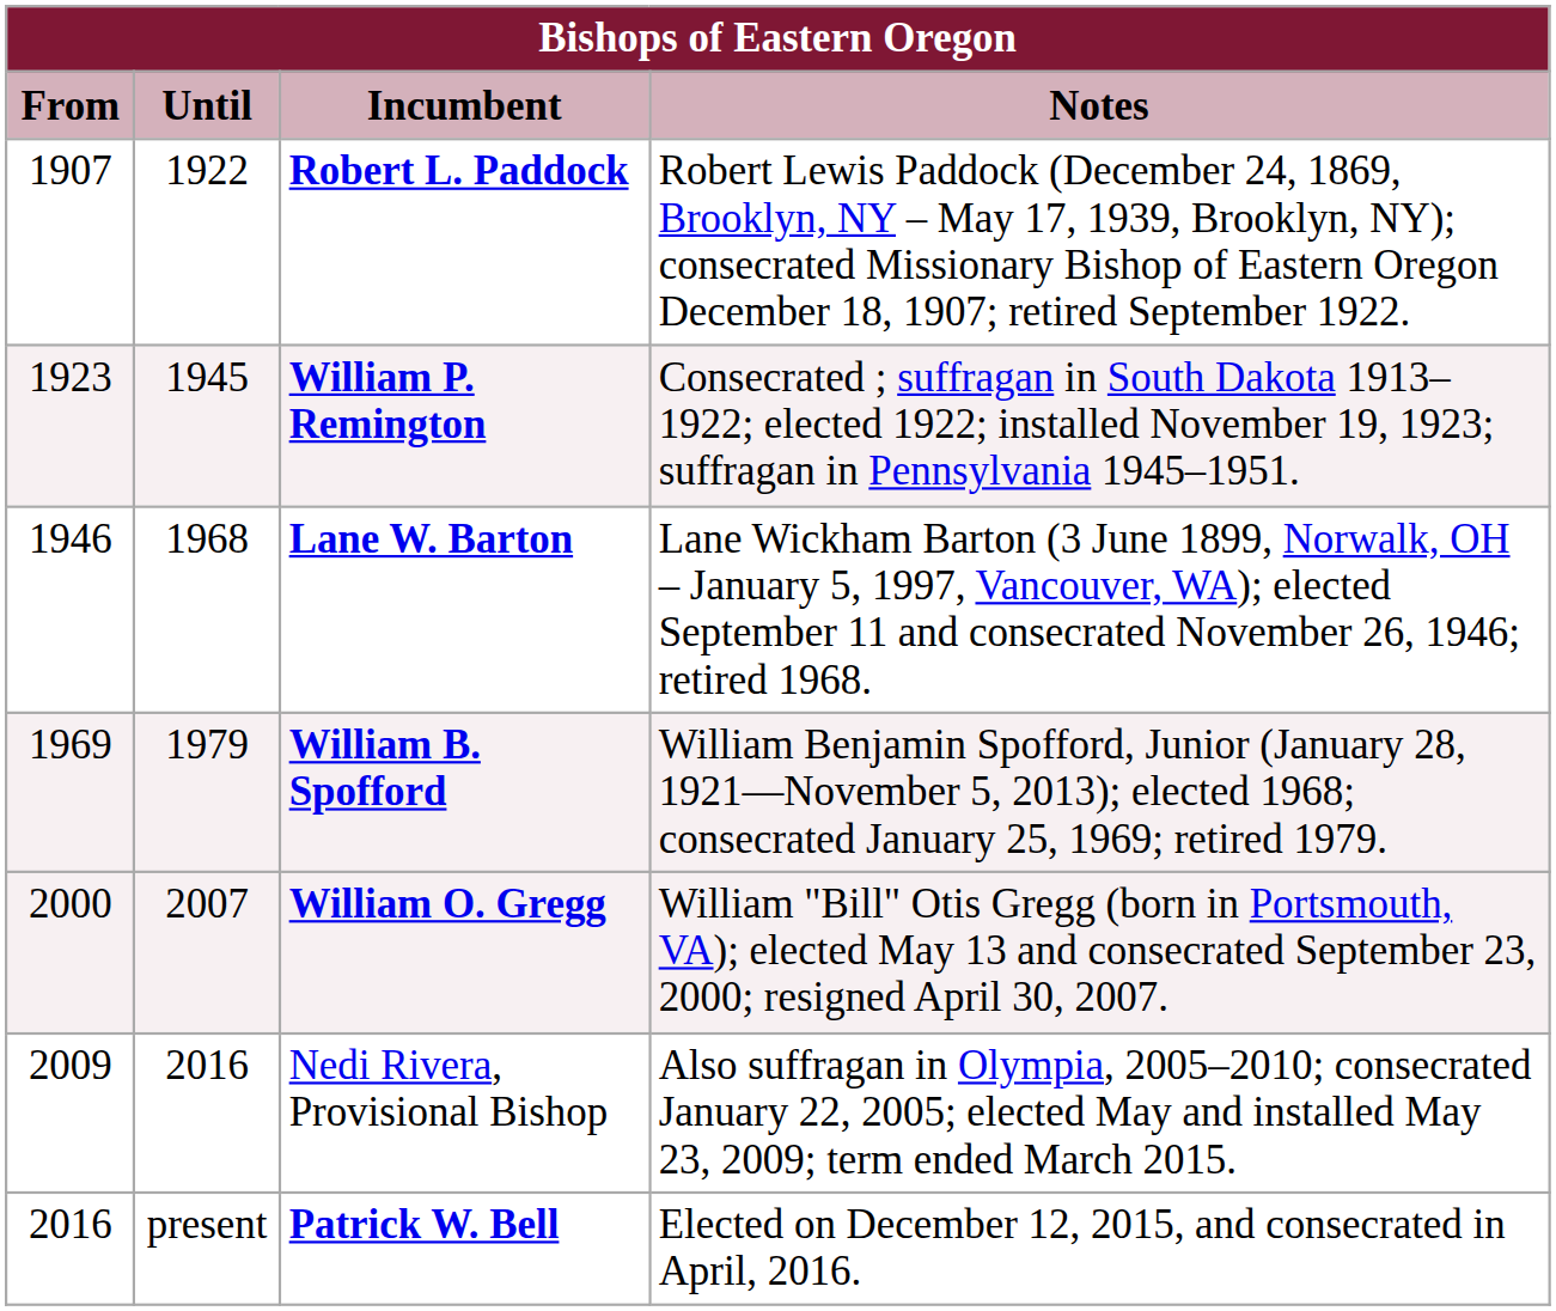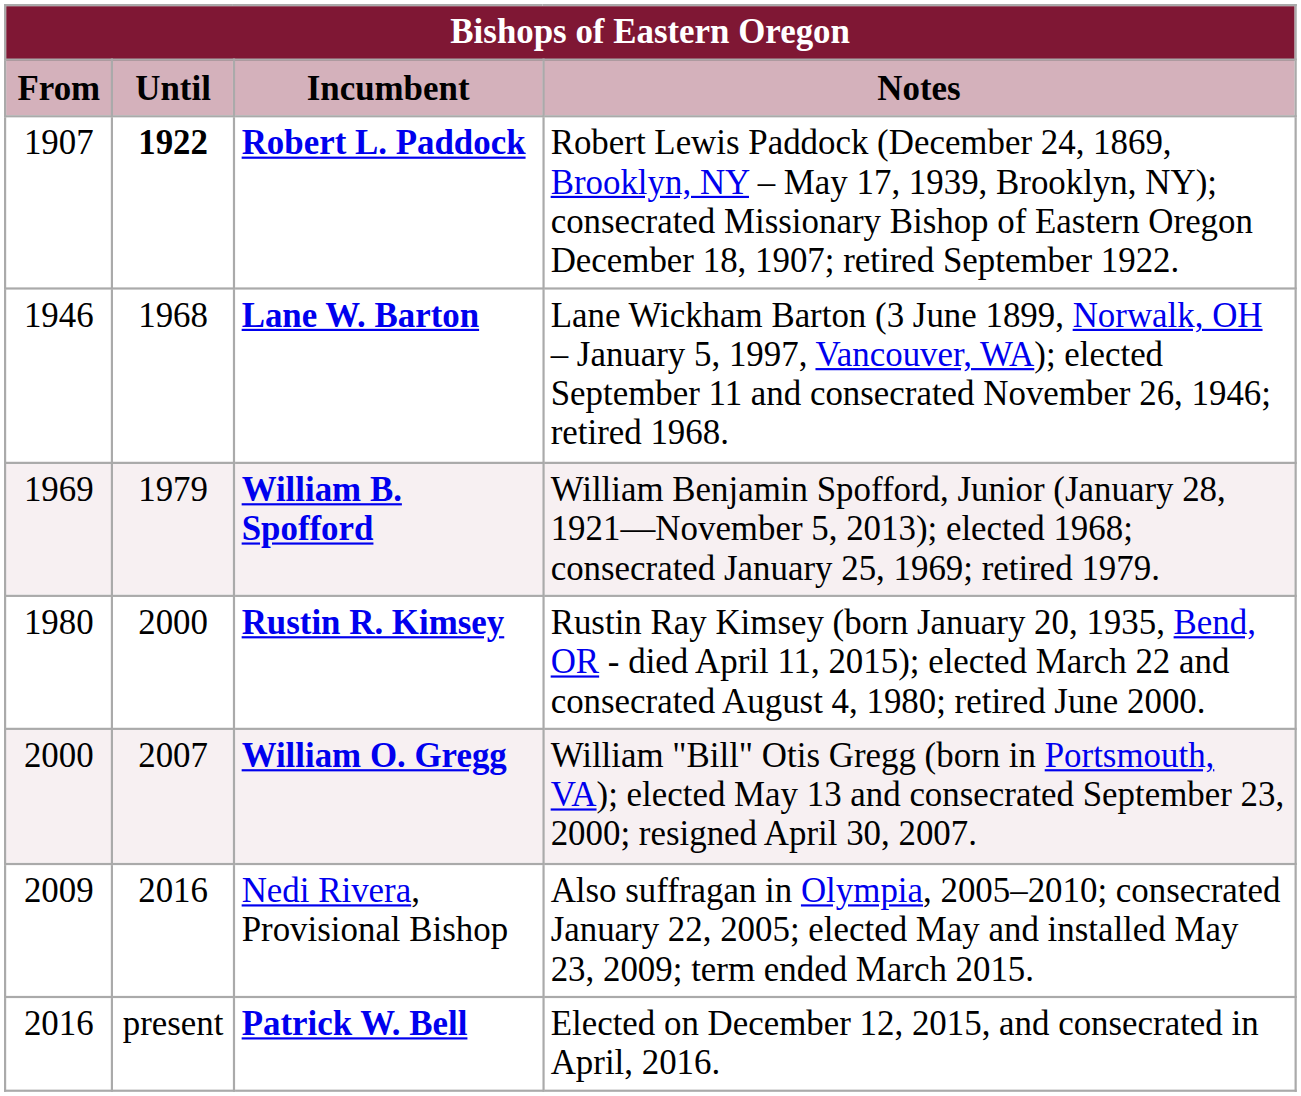Robert L. Paddock | Until: normal -> bold
- row: 1923 | 1945 | William P. Remington | Consecrated ; suffragan in South Dakota 1913–1922; elected 1922; installed November 19, 1923; suffragan in Pennsylvania 1945–1951.
+ row: 1980 | 2000 | Rustin R. Kimsey | Rustin Ray Kimsey (born January 20, 1935, Bend, OR - died April 11, 2015); elected March 22 and consecrated August 4, 1980; retired June 2000.
